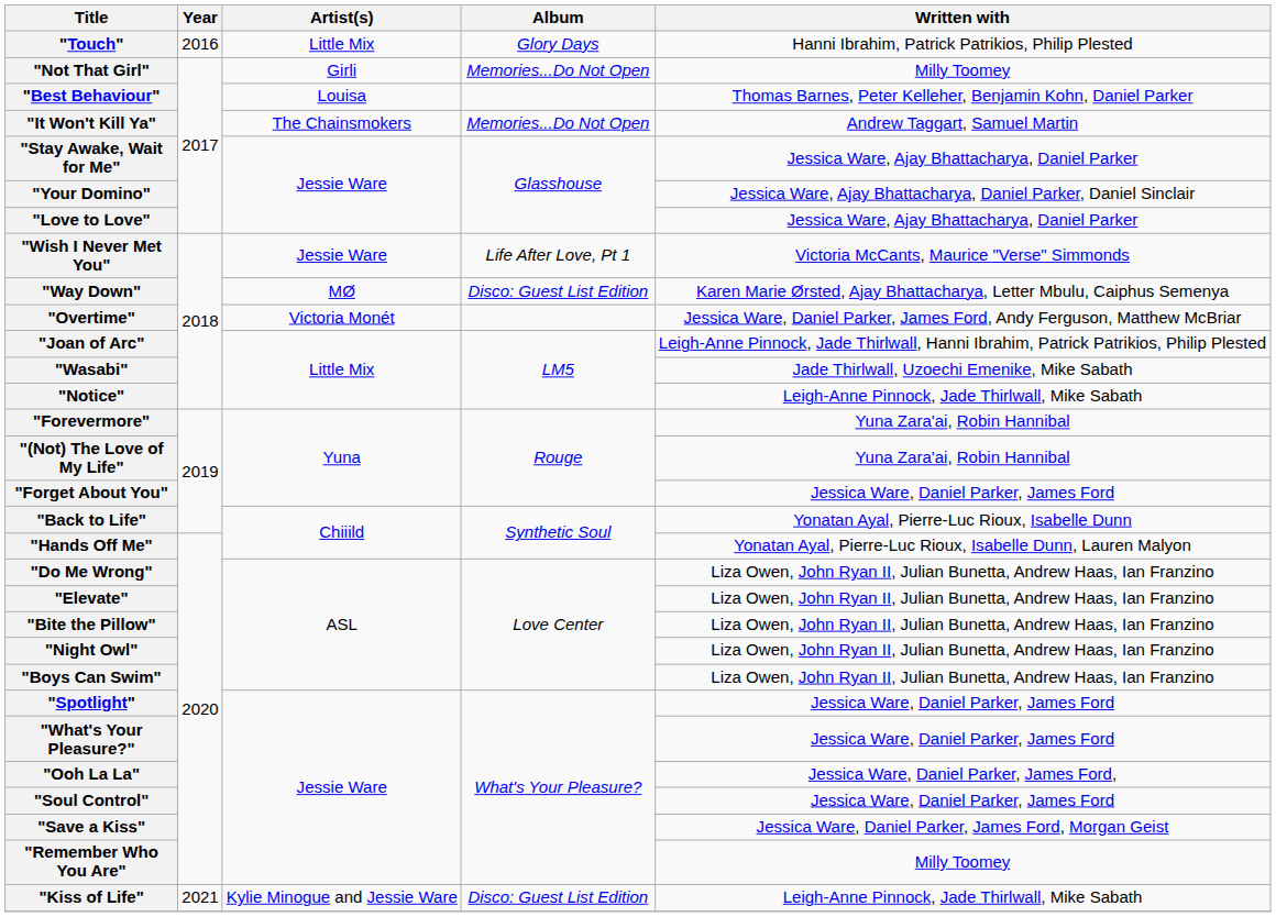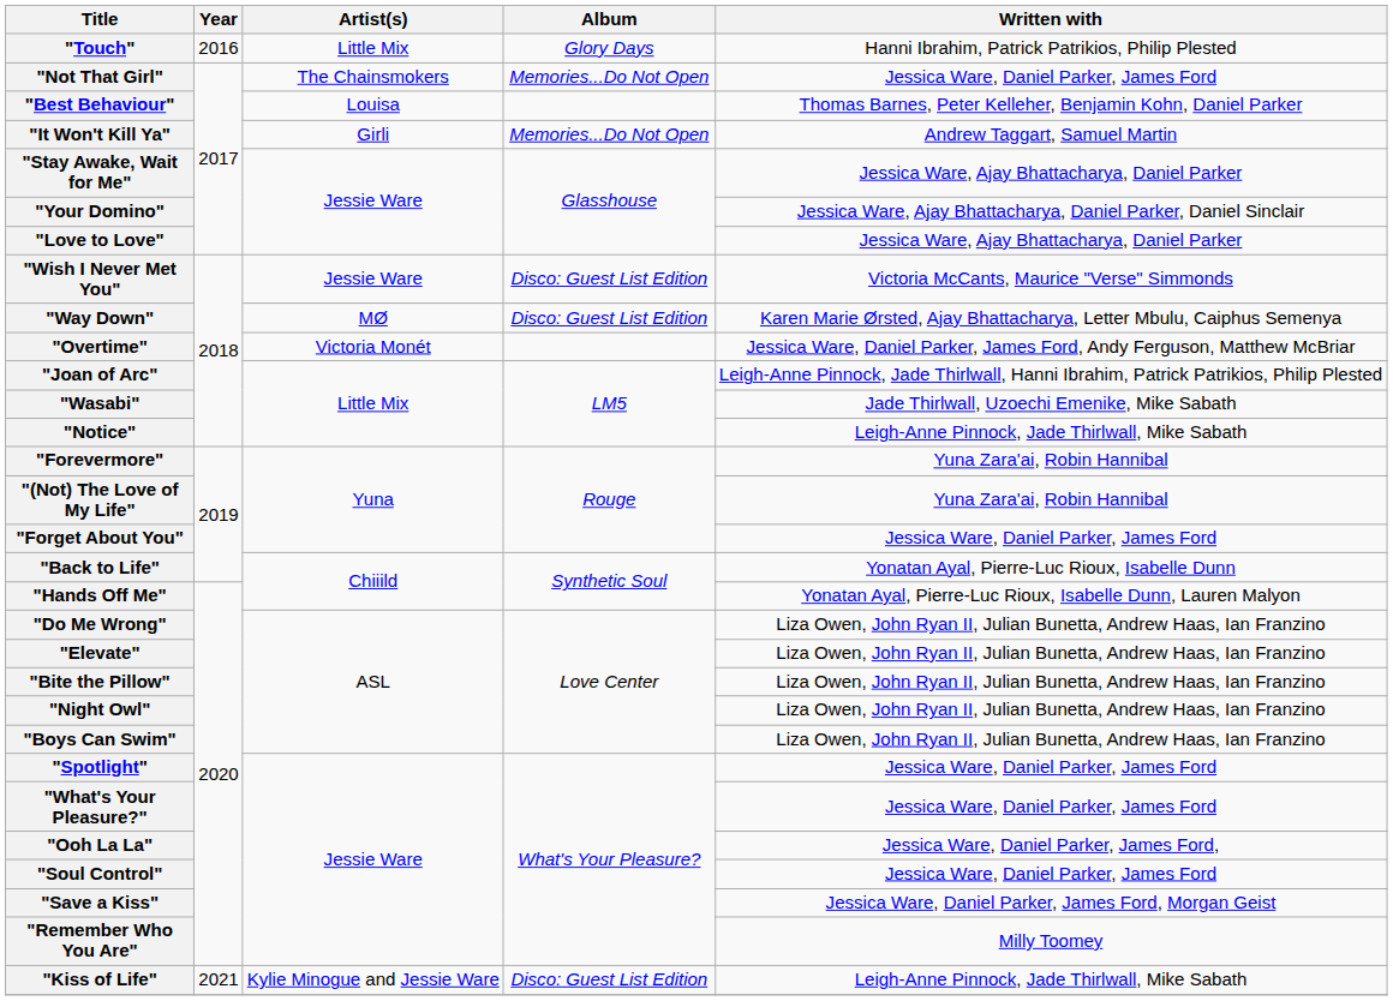"Not That Girl" | Artist(s): Girli -> The Chainsmokers
"Not That Girl" | Written with: Milly Toomey -> Jessica Ware, Daniel Parker, James Ford
"It Won't Kill Ya" | Artist(s): The Chainsmokers -> Girli
"Wish I Never Met You" | Album: Life After Love, Pt 1 -> Disco: Guest List Edition
